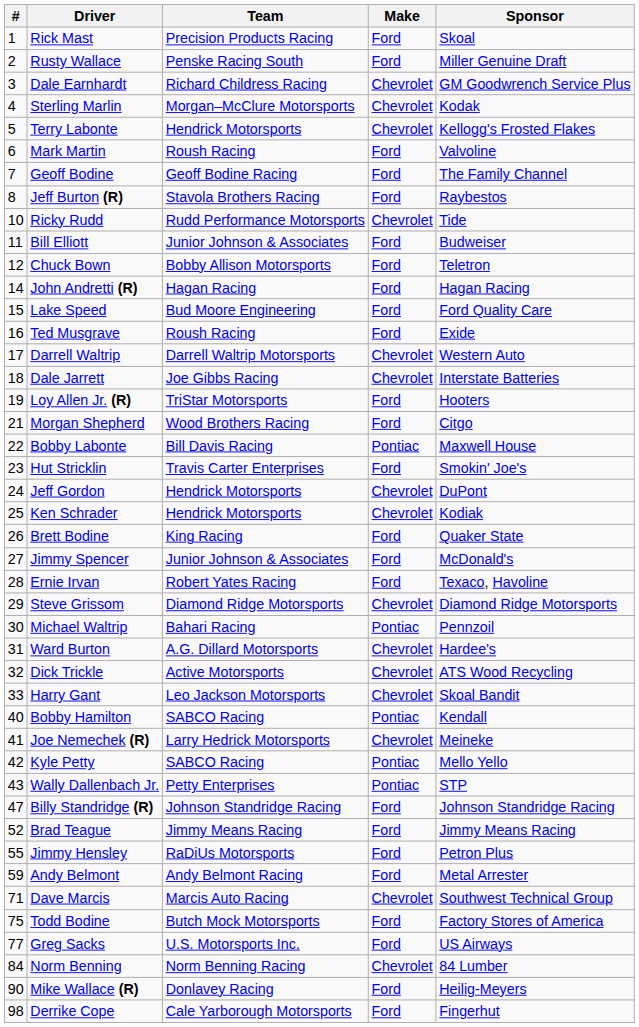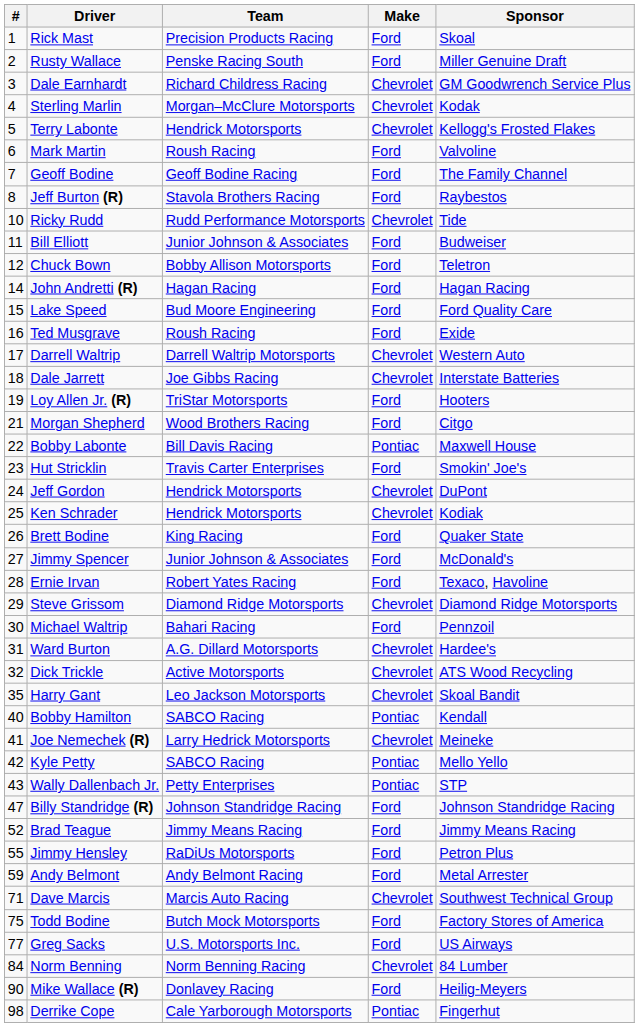Michael Waltrip | Make: Pontiac -> Ford
Harry Gant | #: 33 -> 35
Derrike Cope | Make: Ford -> Pontiac
